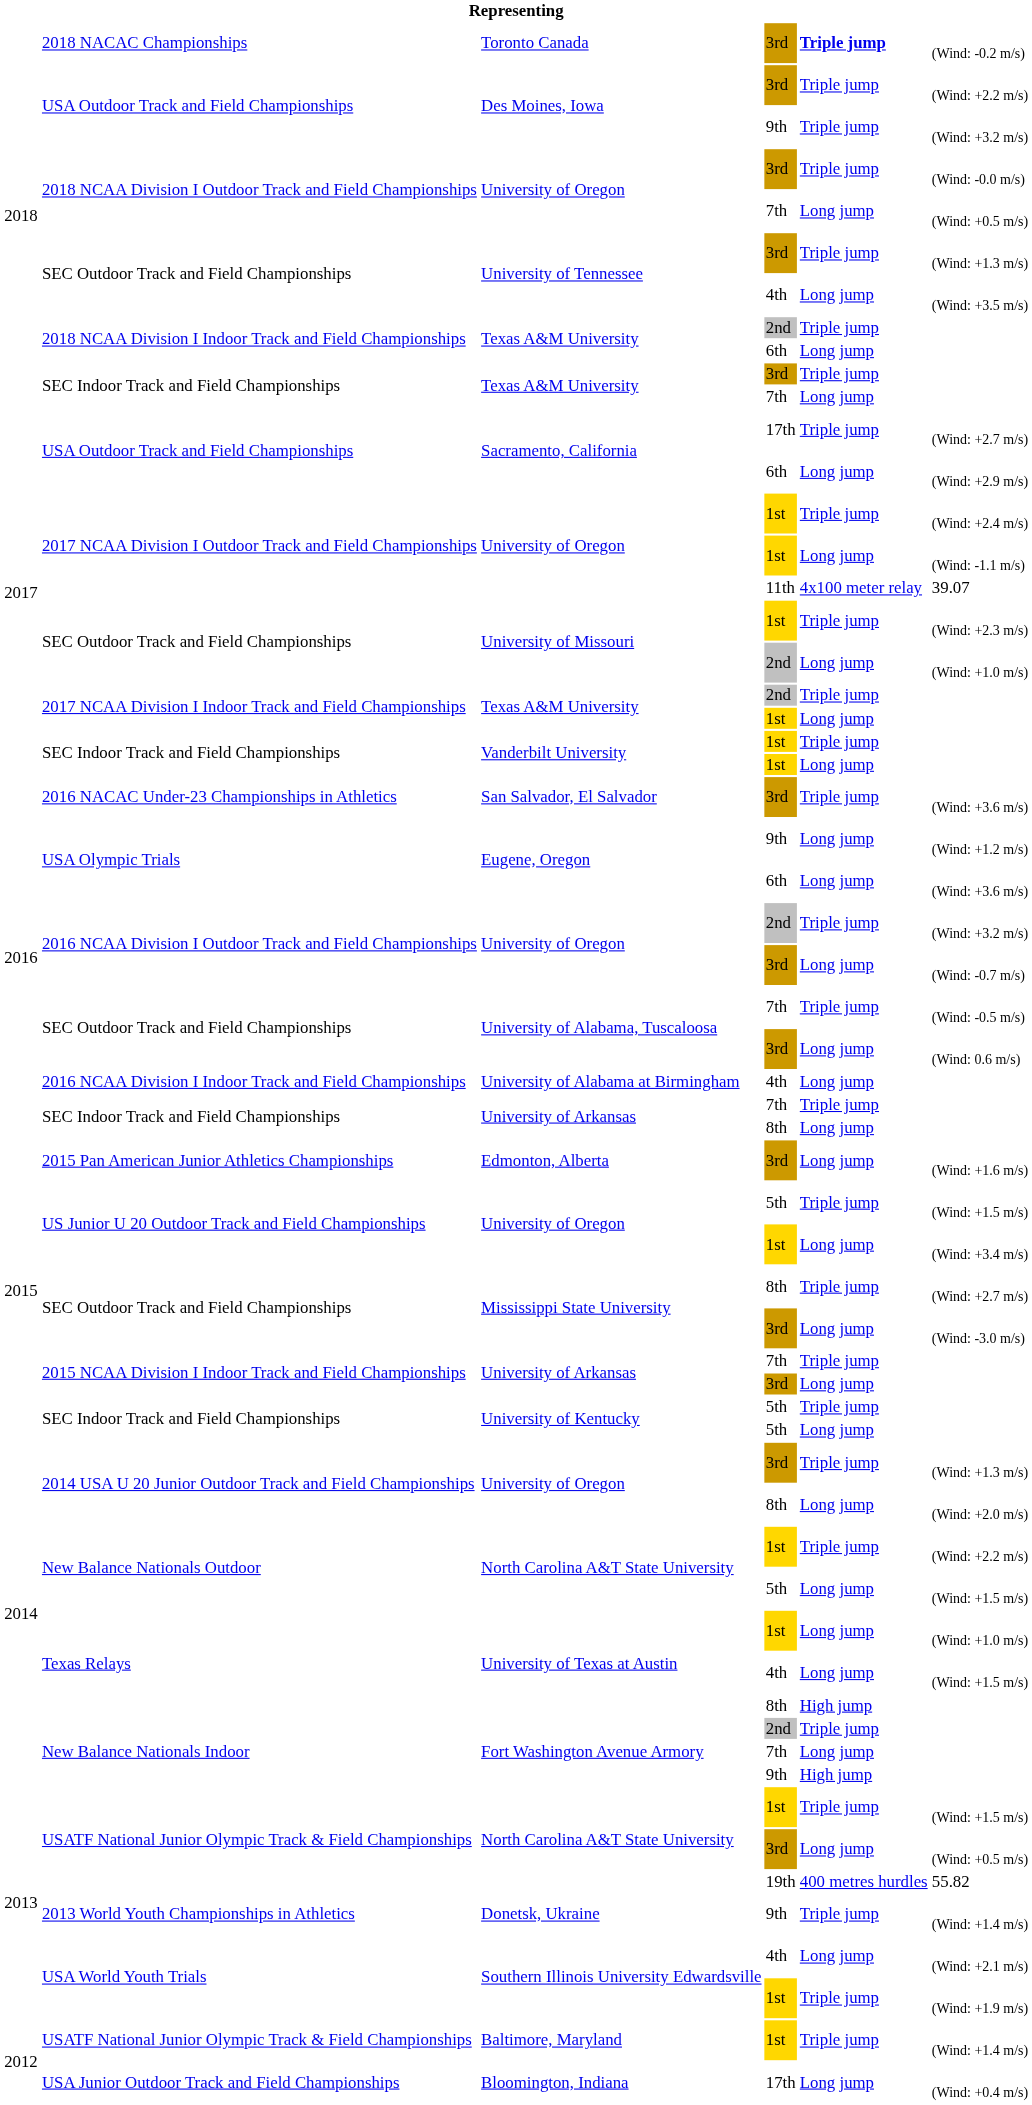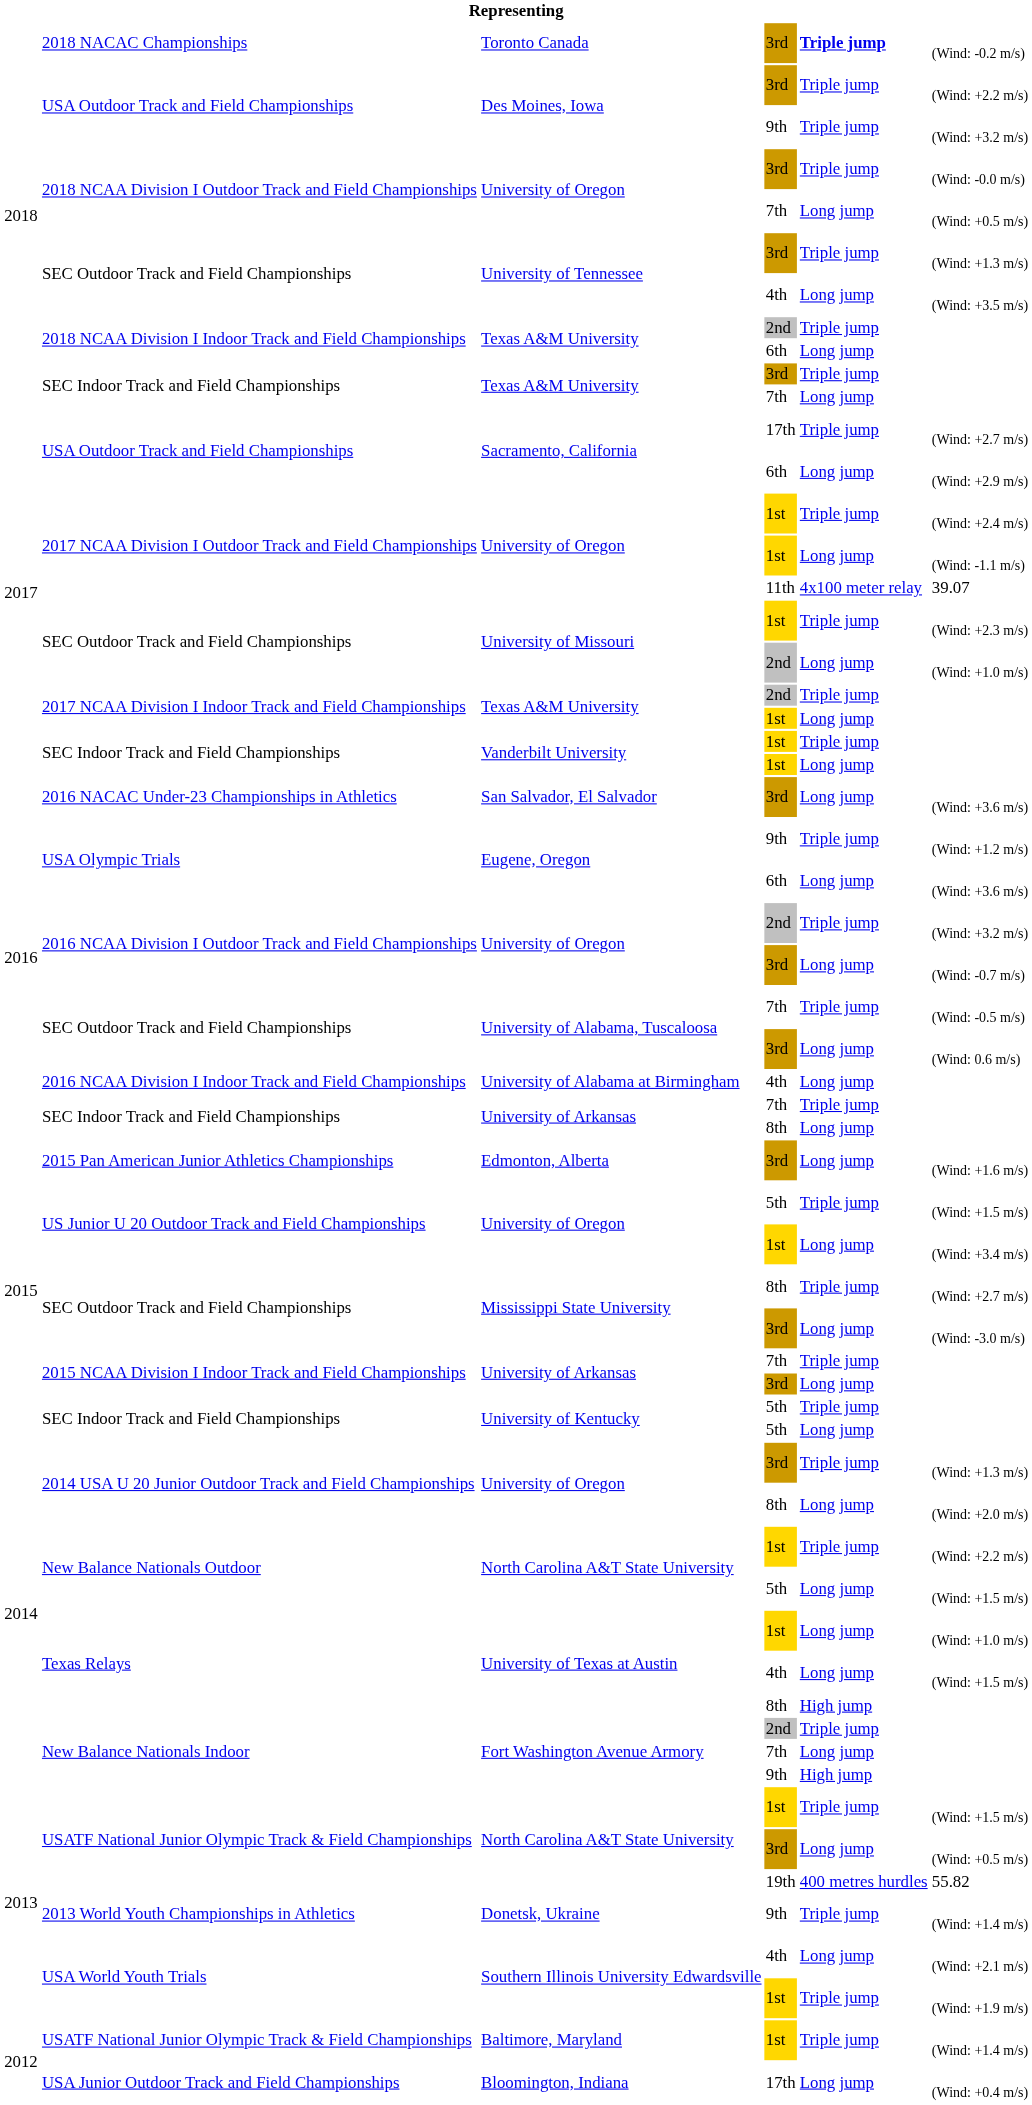2016 NACAC Under-23 Championships in Athletics | column 5: Triple jump -> Long jump
USA Olympic Trials / 9th | column 5: Long jump -> Triple jump
